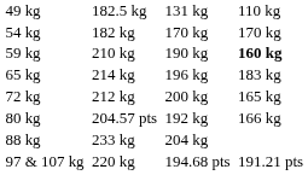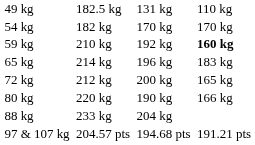59 kg | column 5: 190 kg -> 192 kg
80 kg | column 3: 204.57 pts -> 220 kg
80 kg | column 5: 192 kg -> 190 kg
97 & 107 kg | column 3: 220 kg -> 204.57 pts
